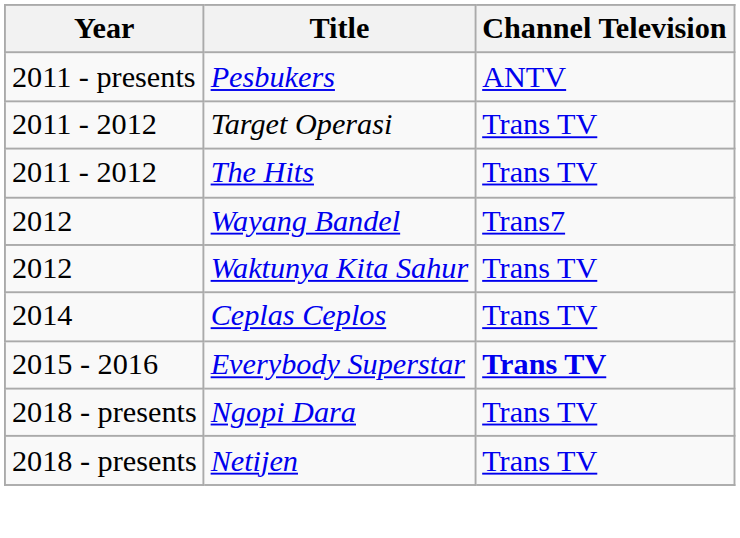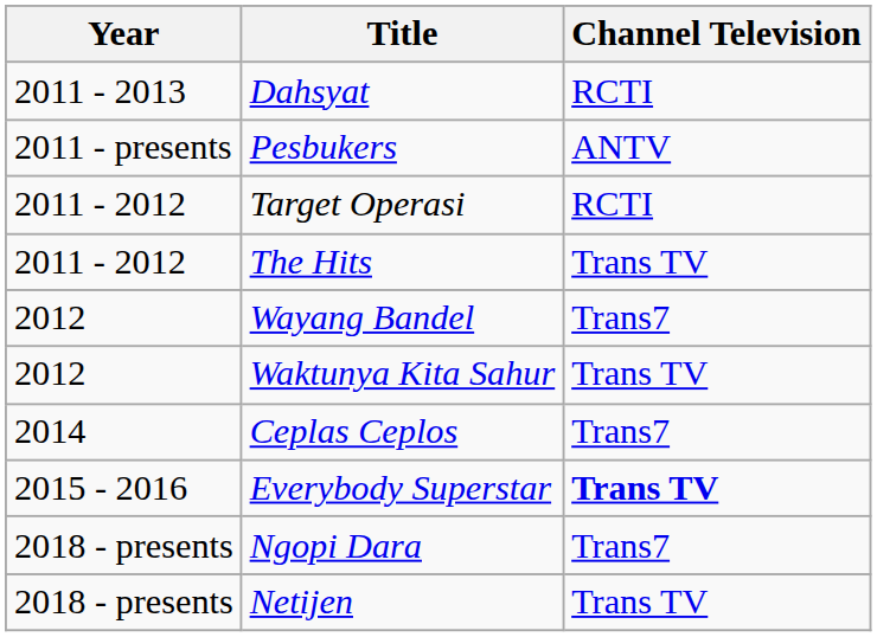+ row: 2011 - 2013 | Dahsyat | RCTI
Target Operasi | Channel Television: Trans TV -> RCTI
Ceplas Ceplos | Channel Television: Trans TV -> Trans7
Ngopi Dara | Channel Television: Trans TV -> Trans7
